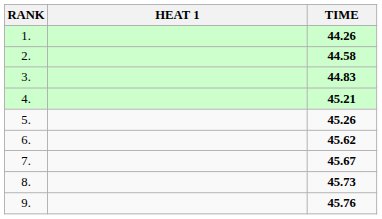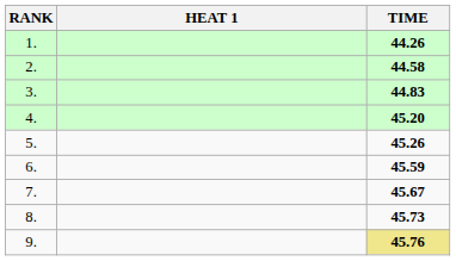4. | TIME: 45.21 -> 45.20
6. | TIME: 45.62 -> 45.59
9. | TIME: no background -> khaki background
